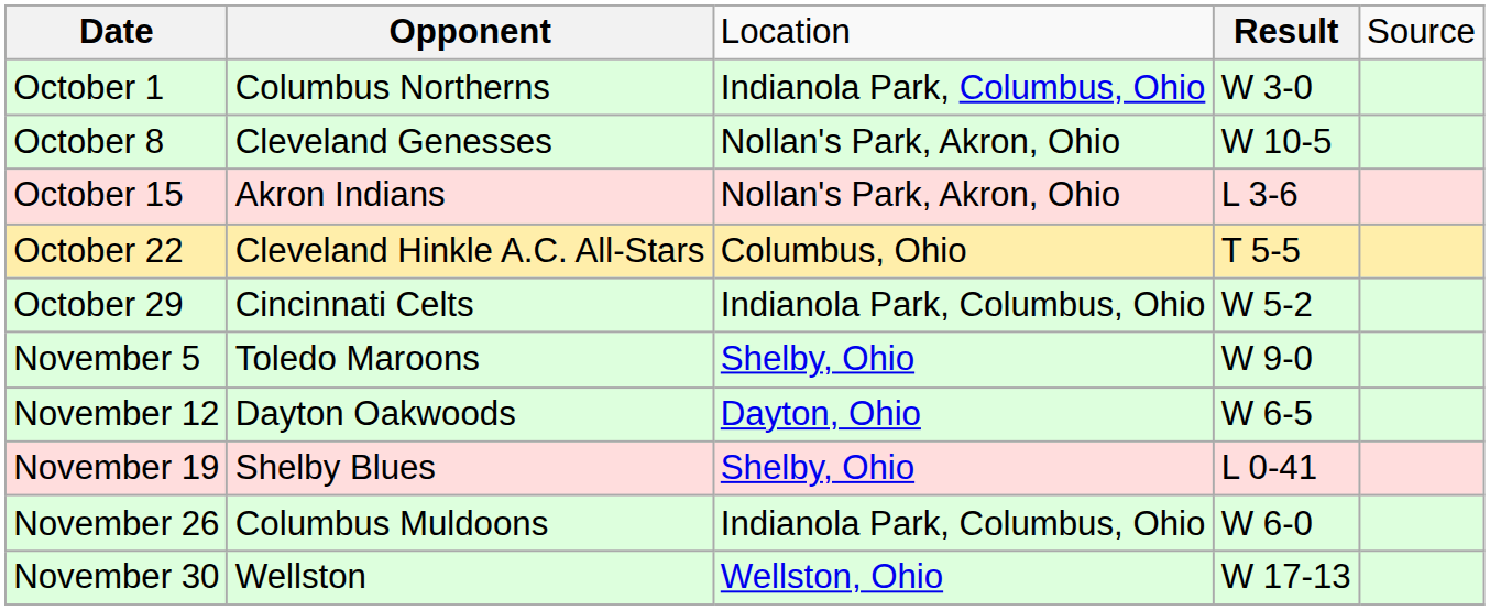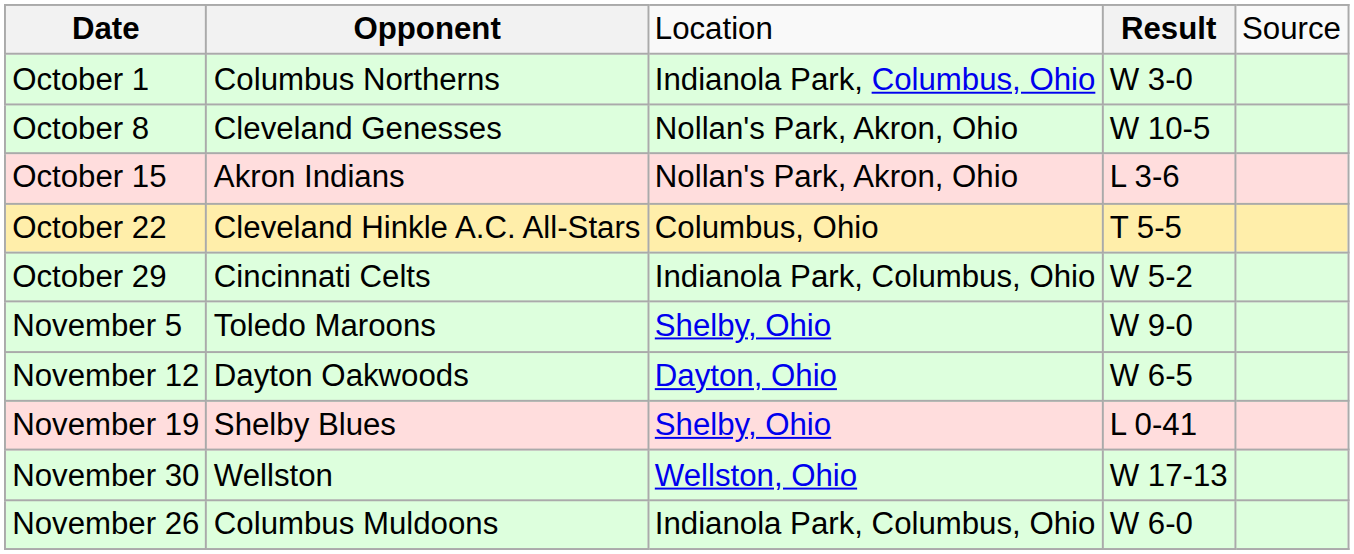rows swapped: November 26 <-> November 30
